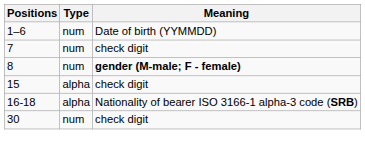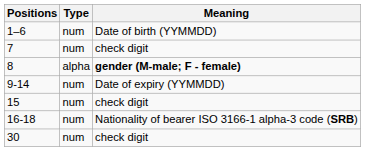8 | Type: num -> alpha
+ row: 9-14 | num | Date of expiry (YYMMDD)
15 | Type: alpha -> num
16-18 | Type: alpha -> num
